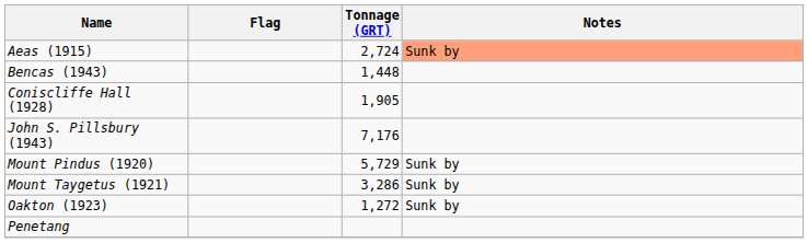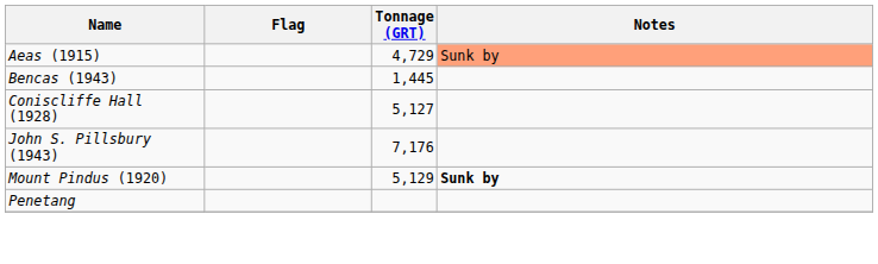Aeas (1915) | Tonnage (GRT): 2,724 -> 4,729
Bencas (1943) | Tonnage (GRT): 1,448 -> 1,445
Coniscliffe Hall (1928) | Tonnage (GRT): 1,905 -> 5,127
Mount Pindus (1920) | Tonnage (GRT): 5,729 -> 5,129
Mount Pindus (1920) | Notes: normal -> bold
- row: Mount Taygetus (1921) | 3,286 | Sunk by
- row: Oakton (1923) | 1,272 | Sunk by
